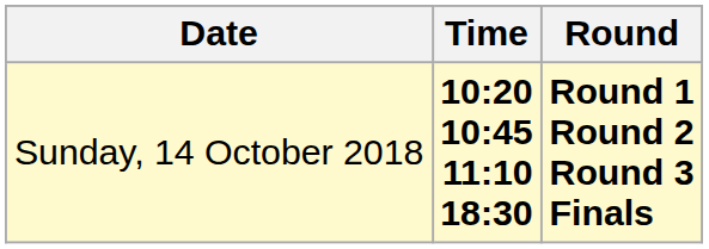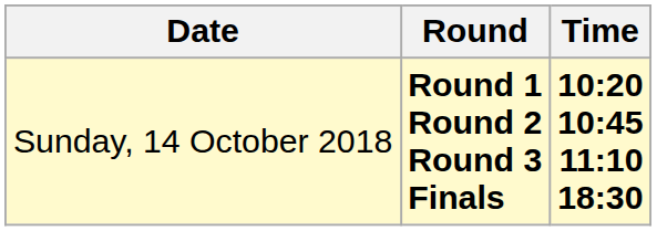columns swapped: Time <-> Round
